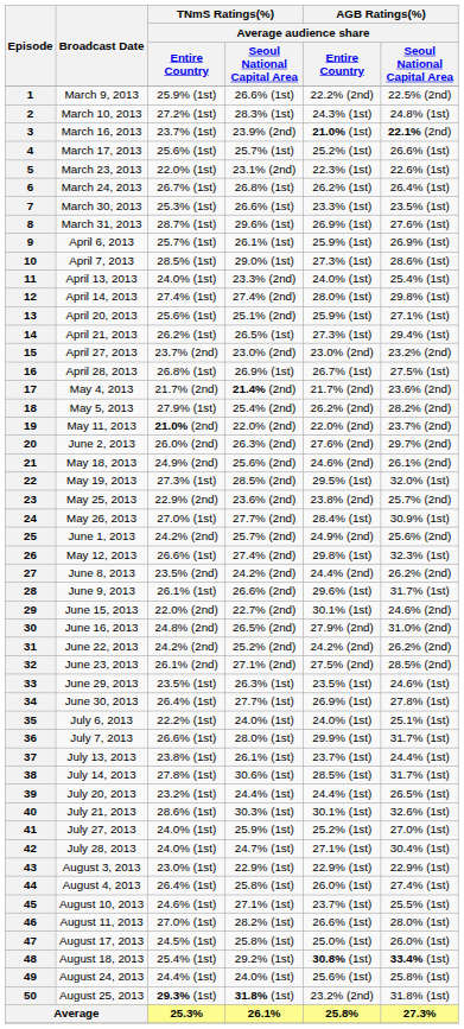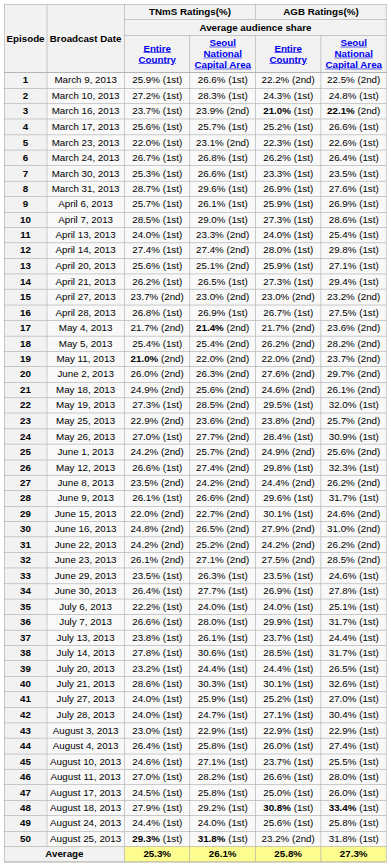18 | TNmS Ratings(%) / Average audience share / Entire Country: 27.9% (1st) -> 25.4% (1st)
48 | TNmS Ratings(%) / Average audience share / Entire Country: 25.4% (1st) -> 27.9% (1st)
